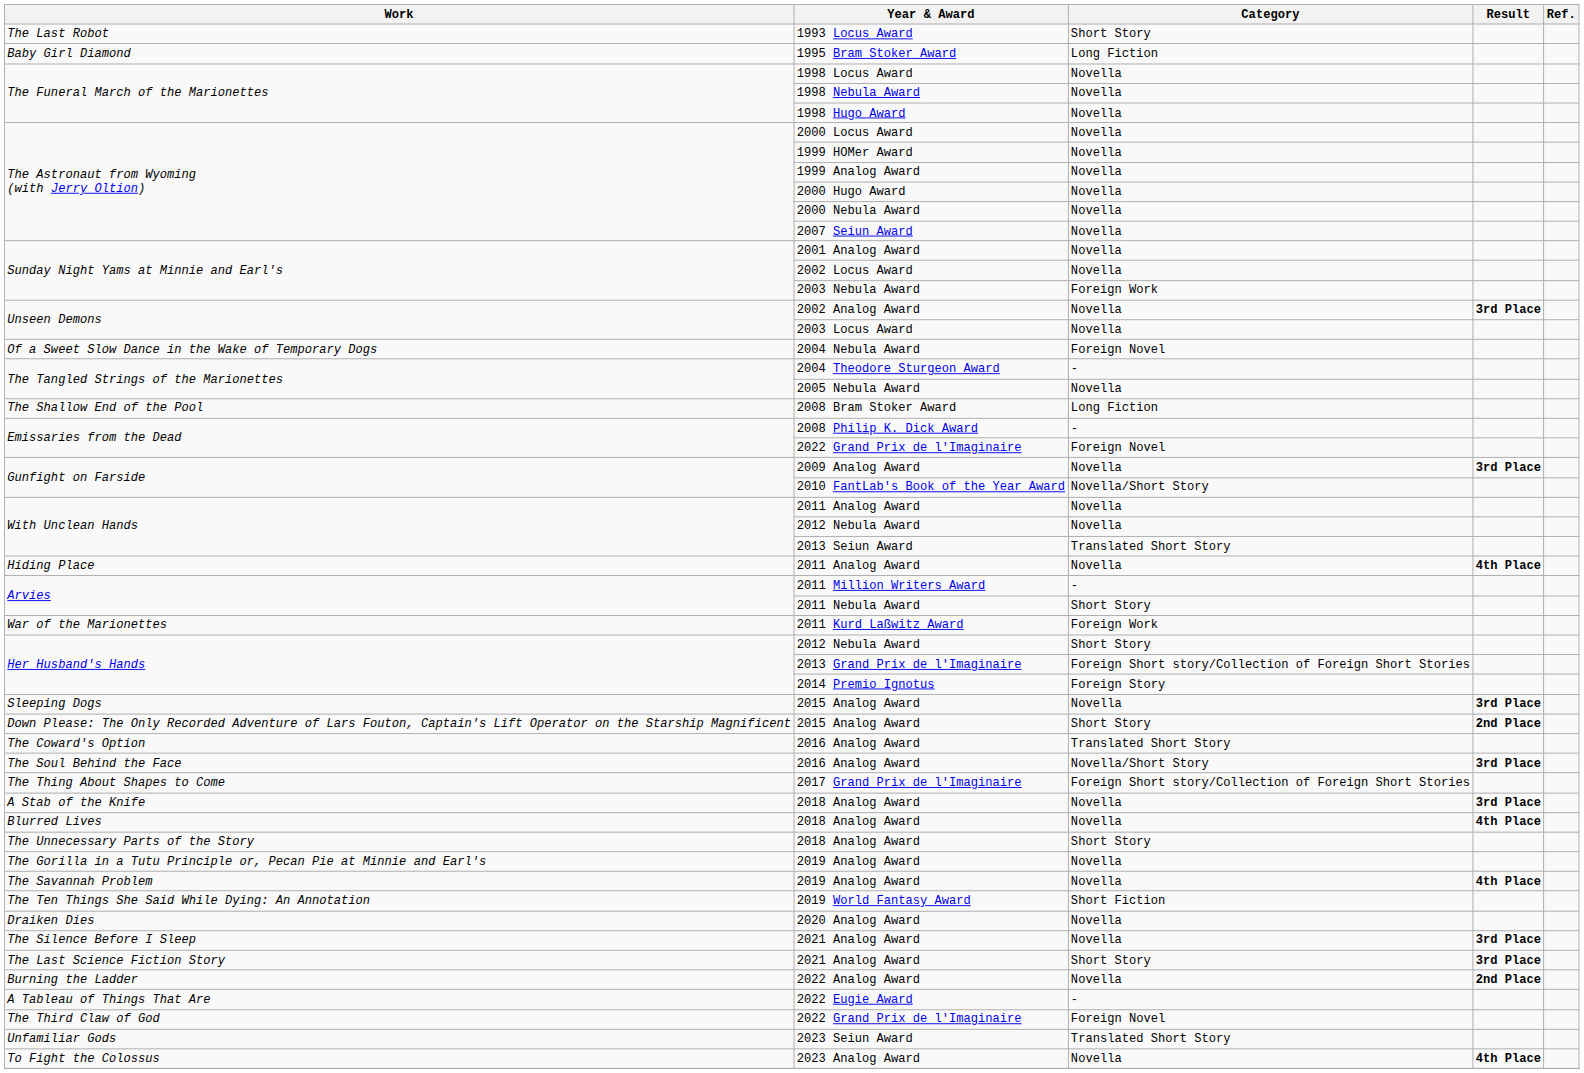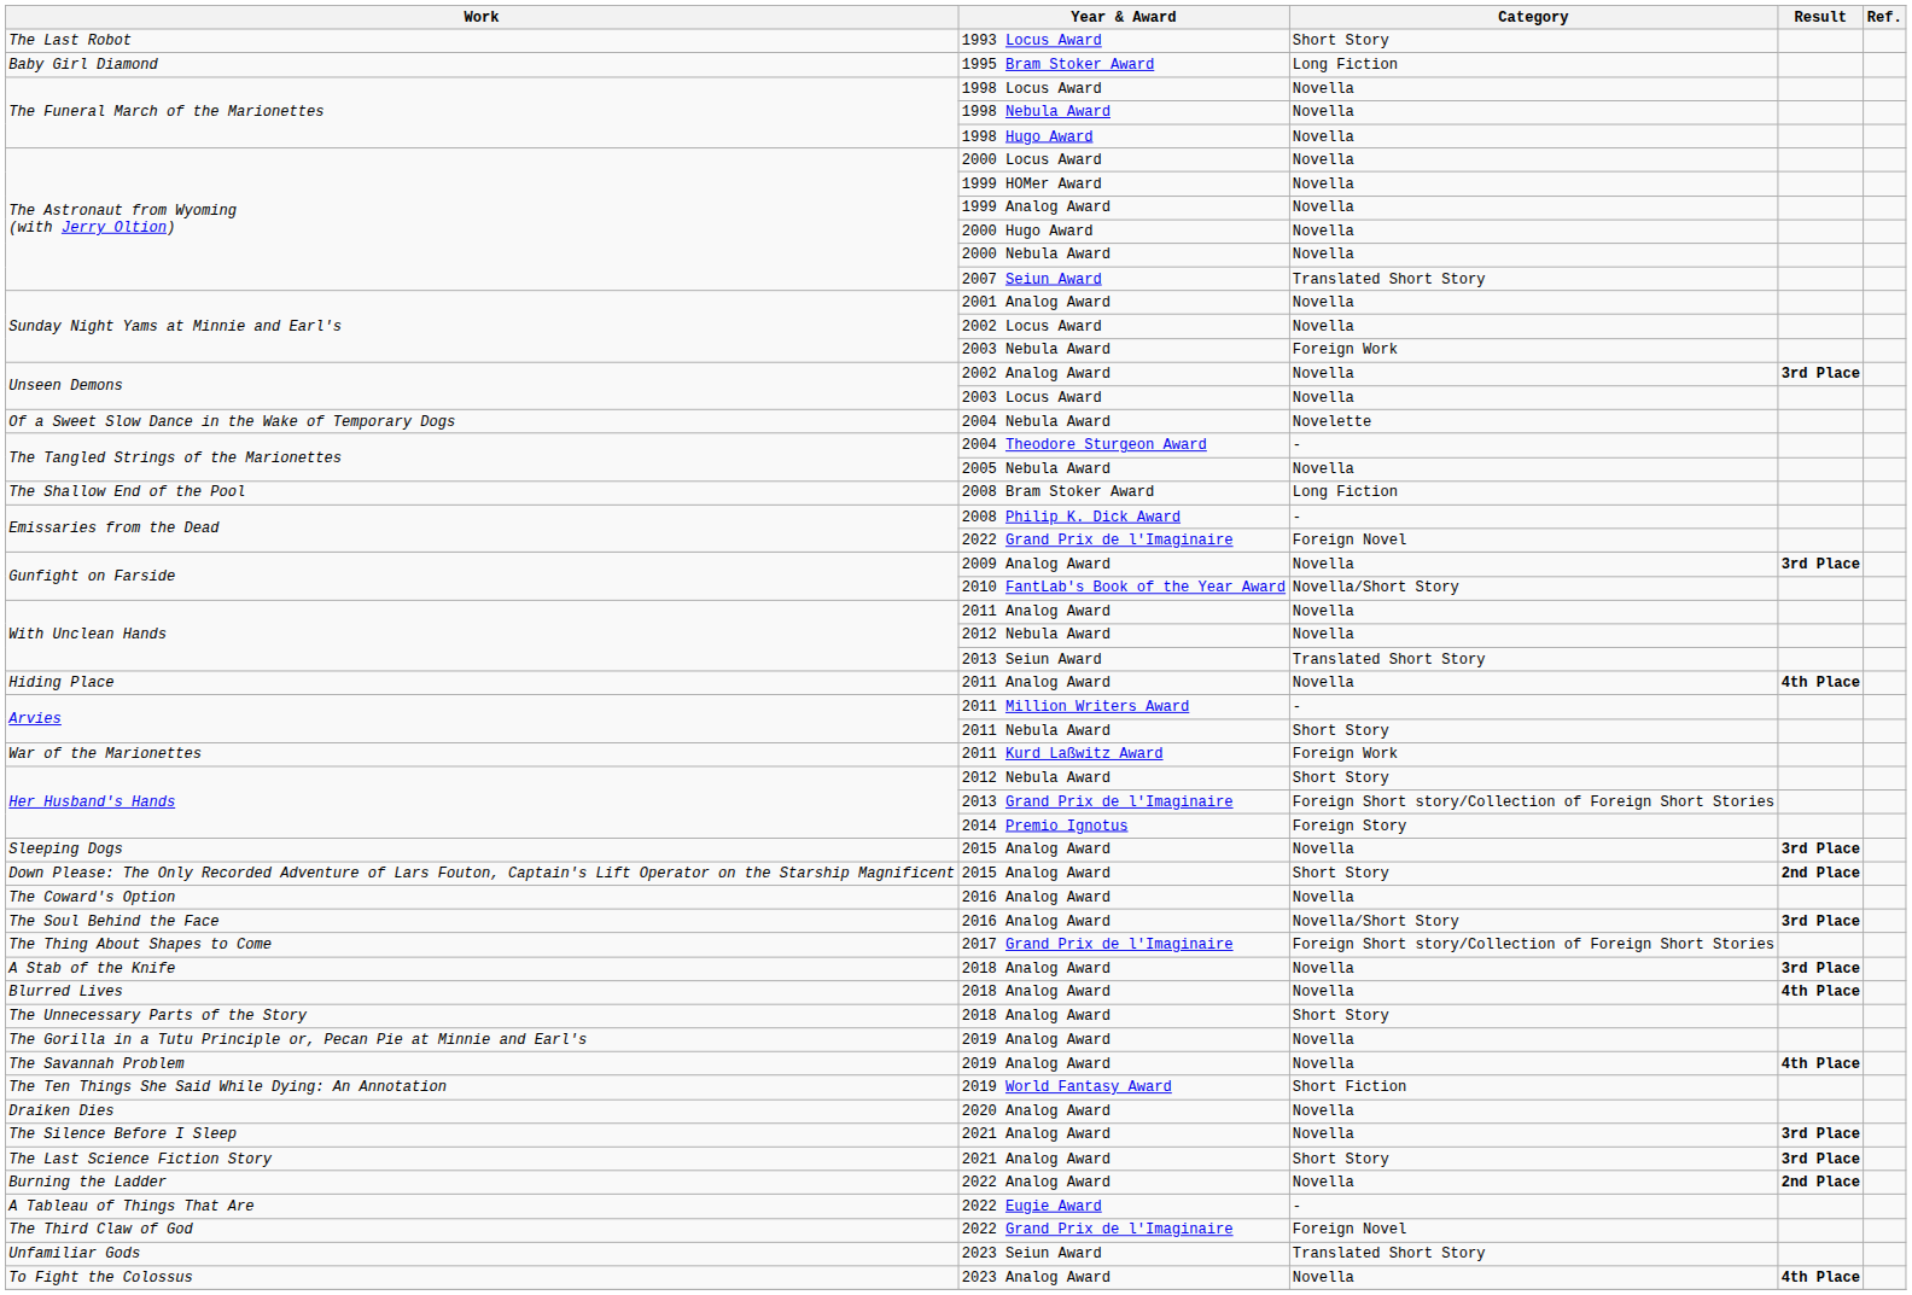2007 Seiun Award | Category: Novella -> Translated Short Story
2004 Nebula Award | Category: Foreign Novel -> Novelette
The Coward's Option / 2016 Analog Award | Category: Translated Short Story -> Novella
